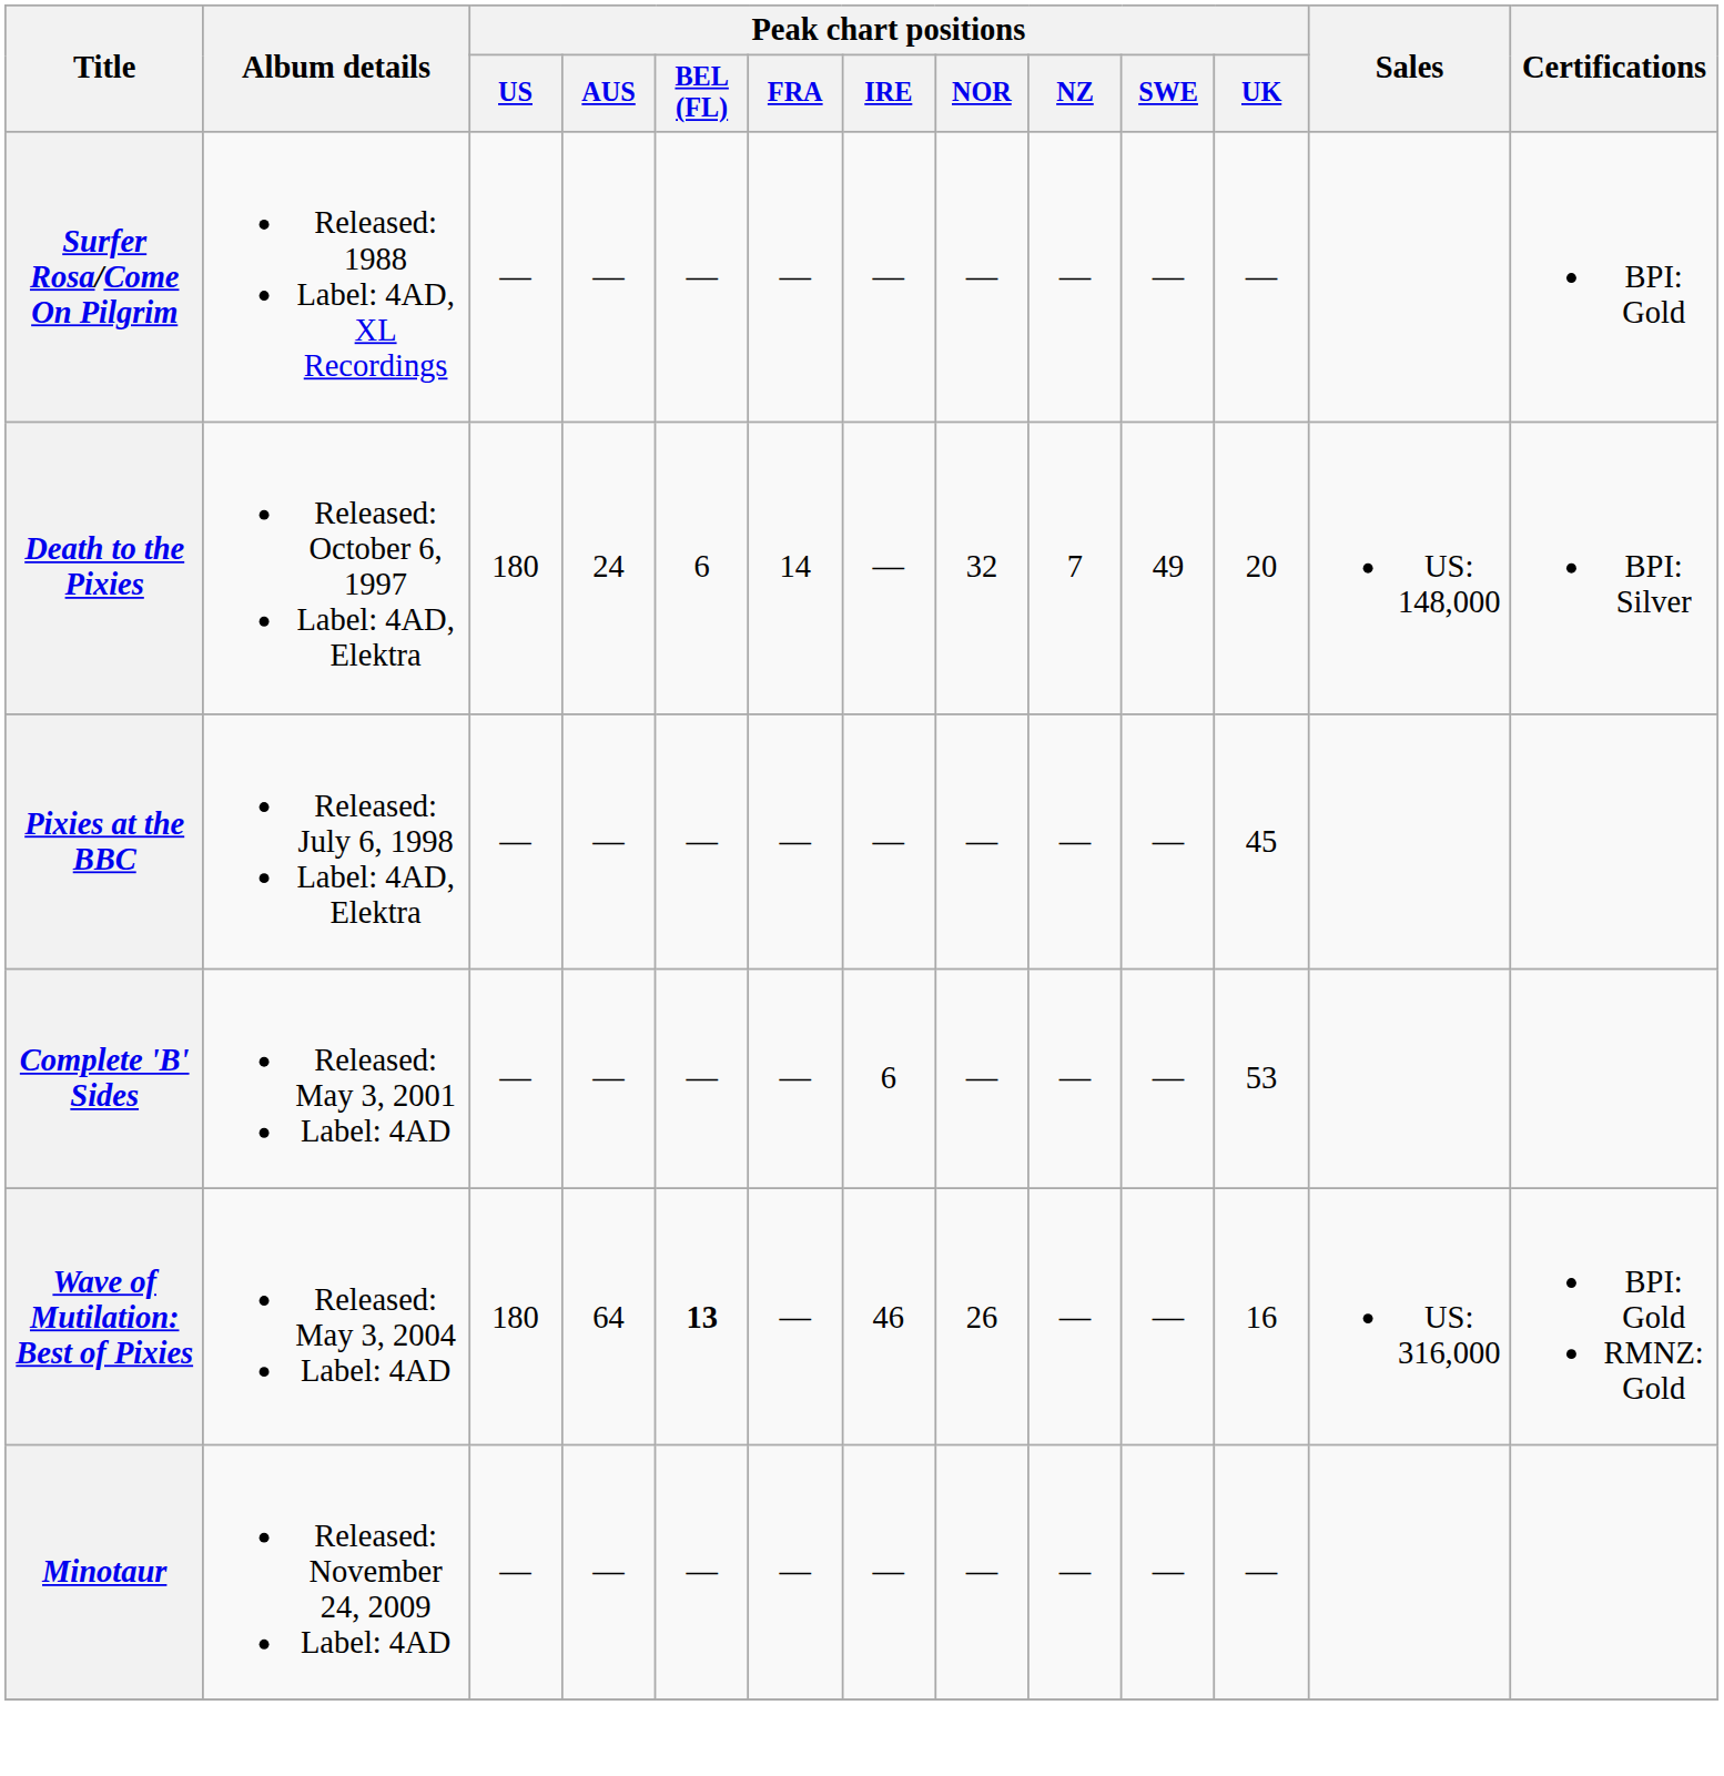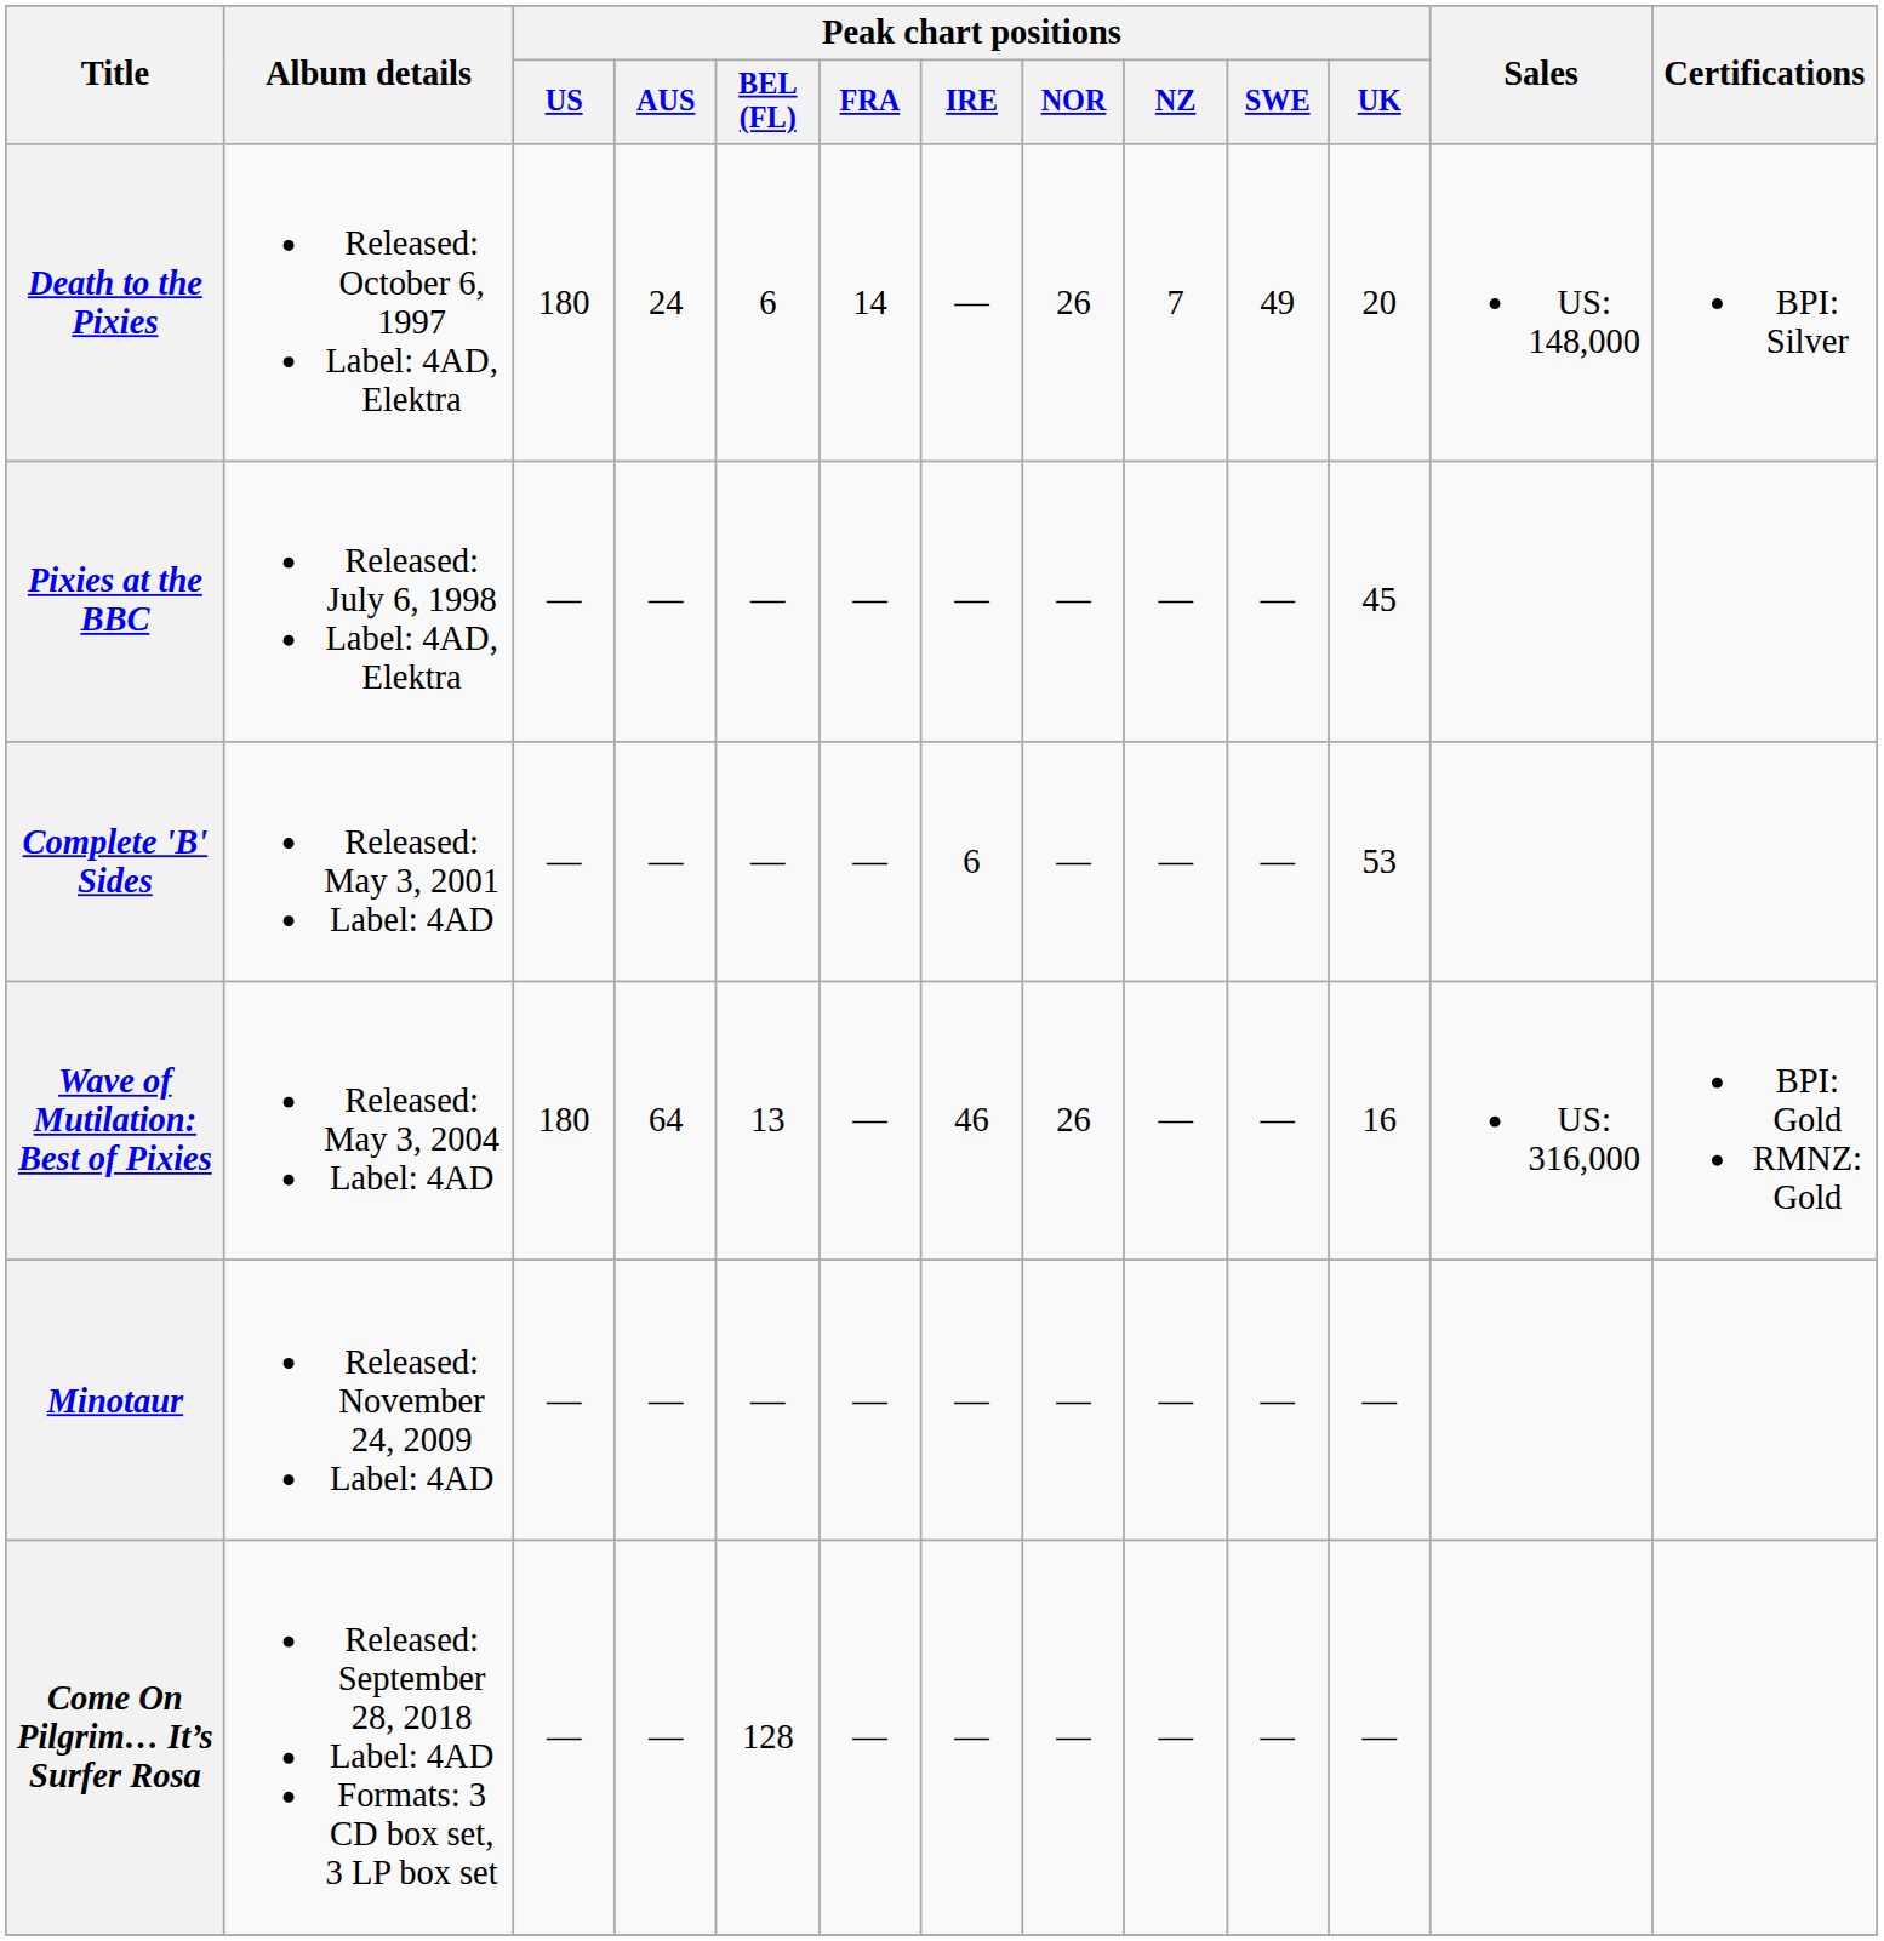- row: Surfer Rosa/Come On Pilgrim | Released: 1988 Label: 4AD, XL Recordings | — | — | — | — | — | — | — | — | — | BPI: Gold
Death to the Pixies | Peak chart positions / NOR: 32 -> 26
Wave of Mutilation: Best of Pixies | Peak chart positions / BEL (FL): bold -> normal
+ row: Come On Pilgrim… It’s Surfer Rosa | Released: September 28, 2018 Label: 4AD Formats: 3 CD box set, 3 LP box set | — | — | 128 | — | — | — | — | — | —
